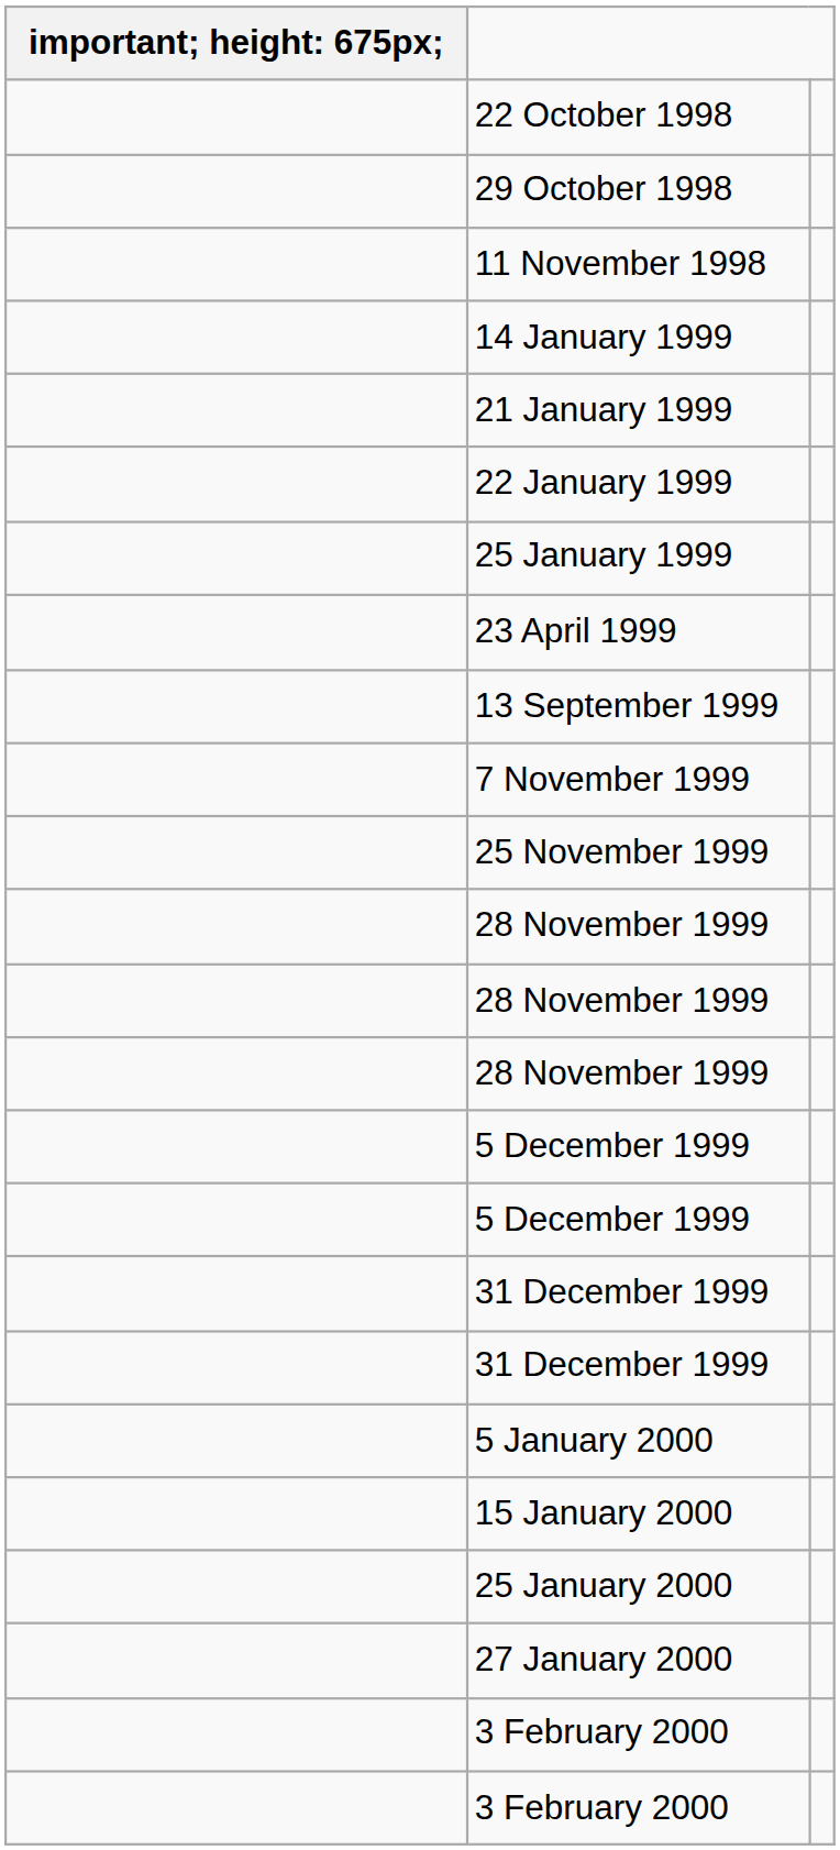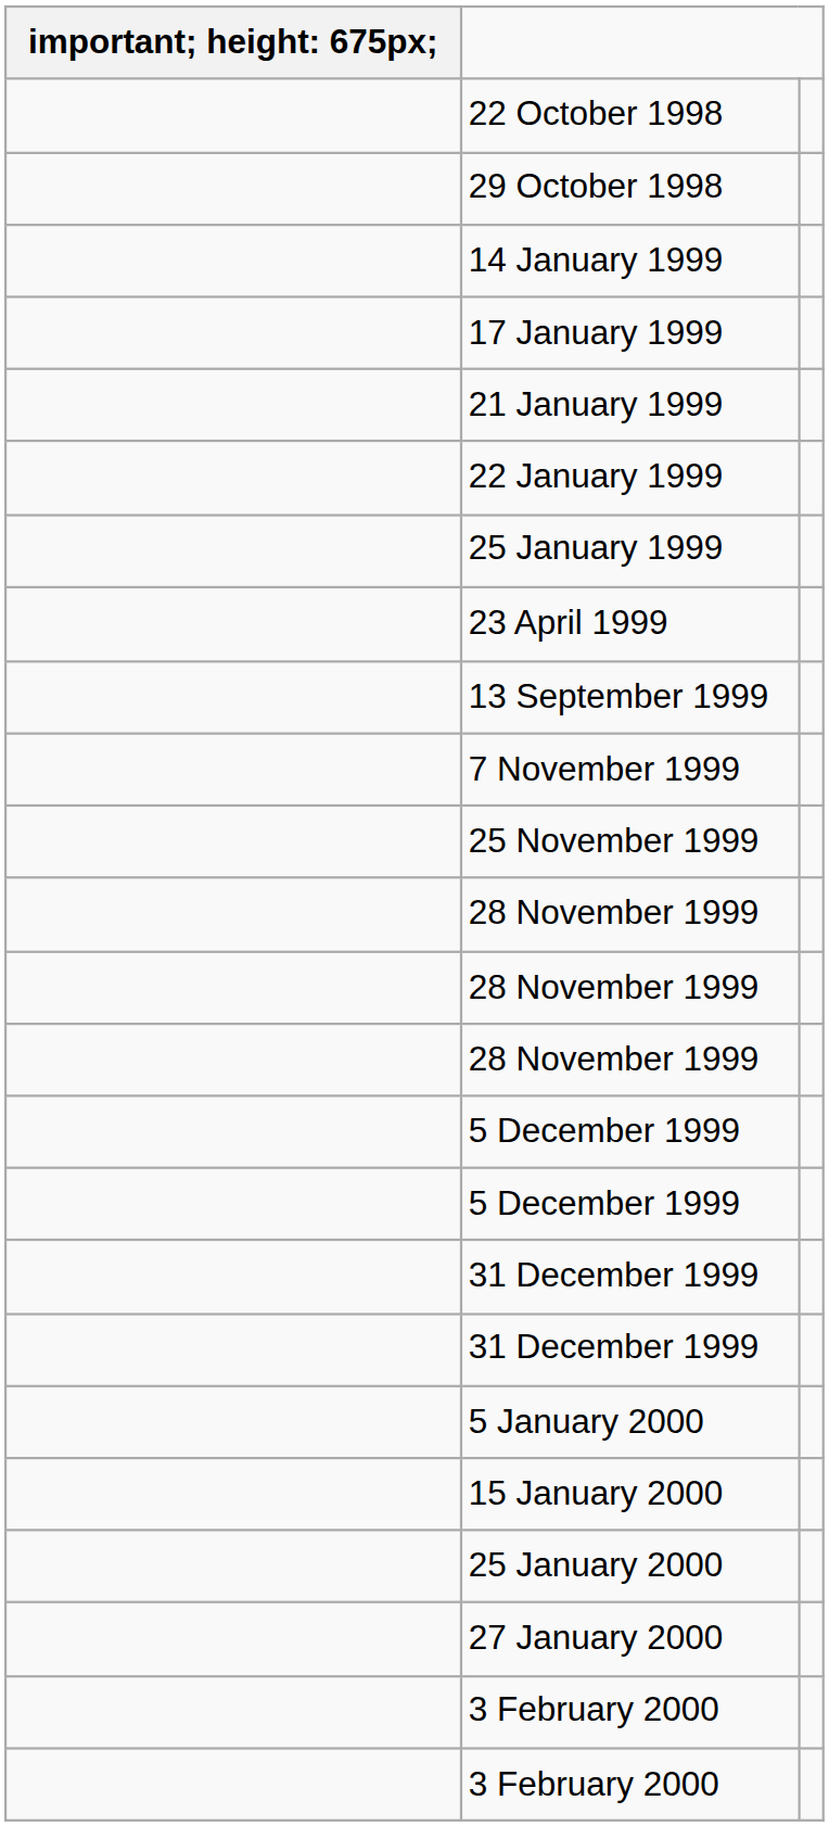- row: 11 November 1998
+ row: 17 January 1999
